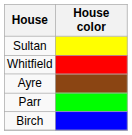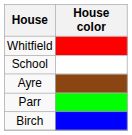- row: Sultan
+ row: School
